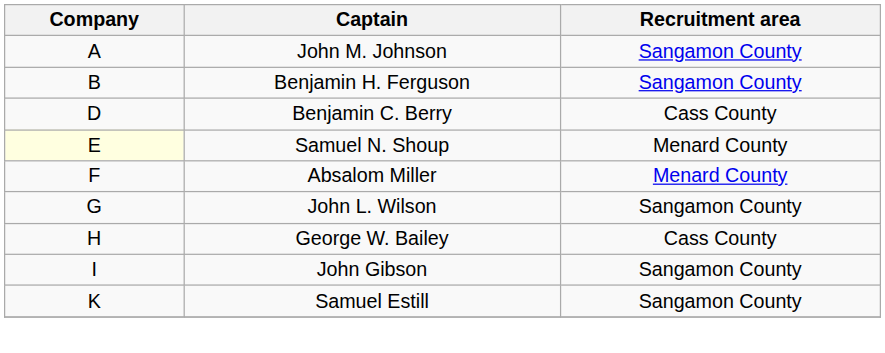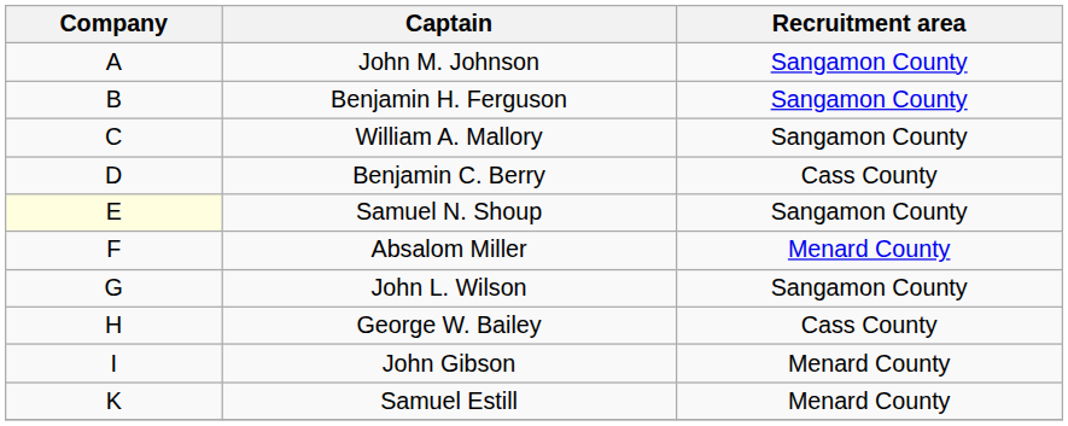+ row: C | William A. Mallory | Sangamon County
Samuel N. Shoup | Recruitment area: Menard County -> Sangamon County
John Gibson | Recruitment area: Sangamon County -> Menard County
Samuel Estill | Recruitment area: Sangamon County -> Menard County
